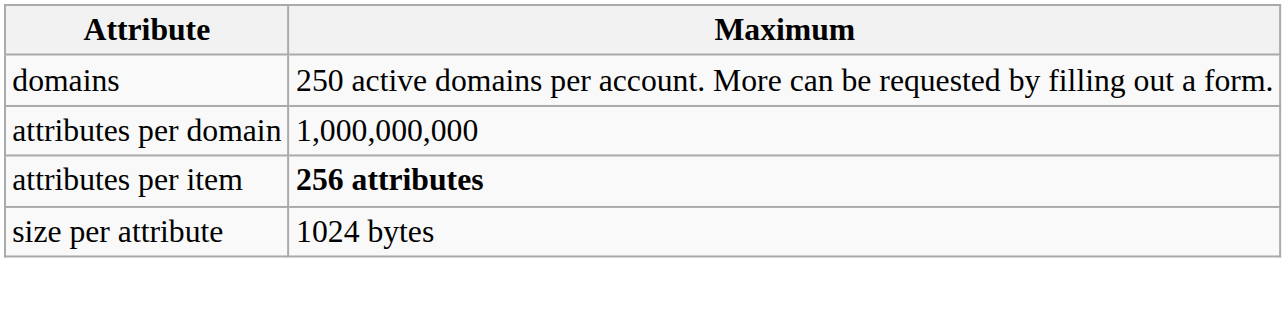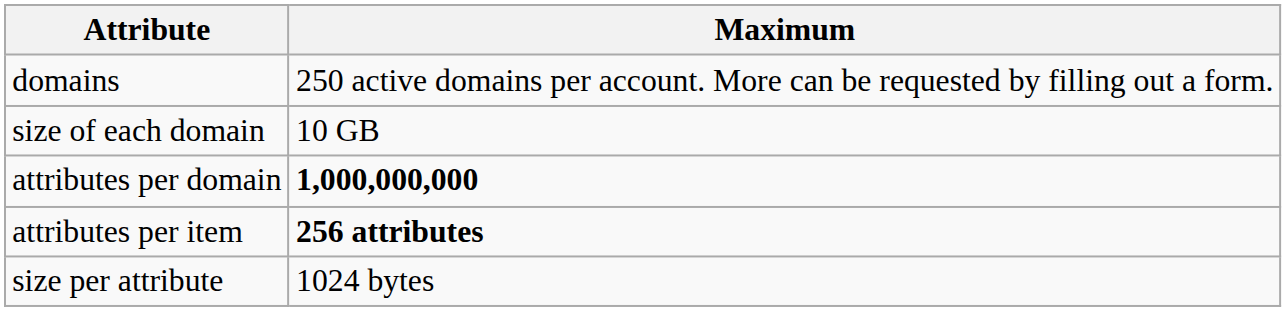+ row: size of each domain | 10 GB
attributes per domain | Maximum: normal -> bold
